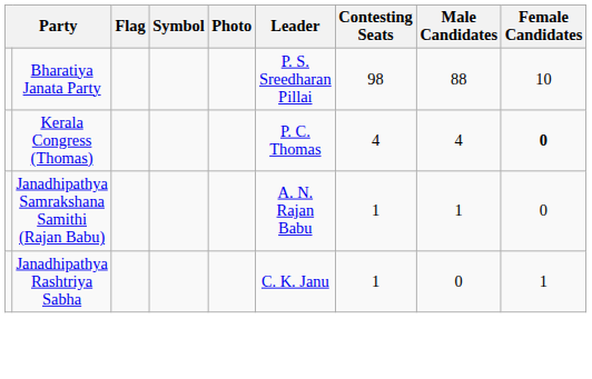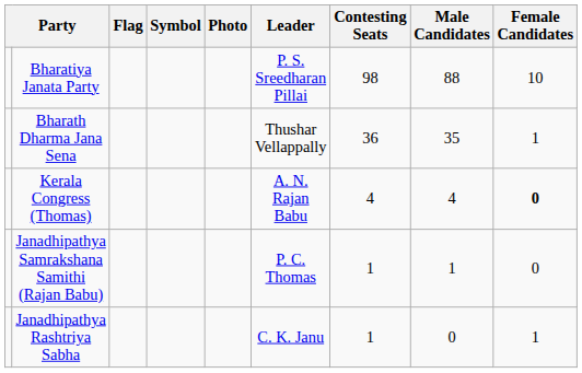+ row: Bharath Dharma Jana Sena | Thushar Vellappally | 36 | 35 | 1
Kerala Congress (Thomas) | Leader: P. C. Thomas -> A. N. Rajan Babu
Janadhipathya Samrakshana Samithi (Rajan Babu) | Leader: A. N. Rajan Babu -> P. C. Thomas
